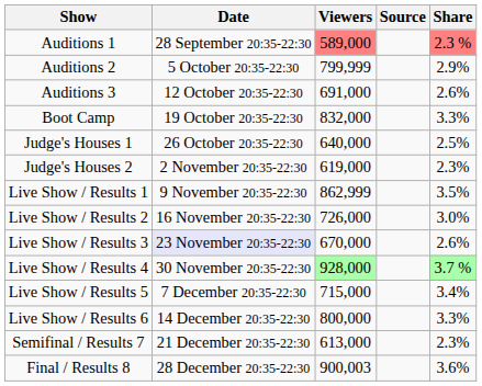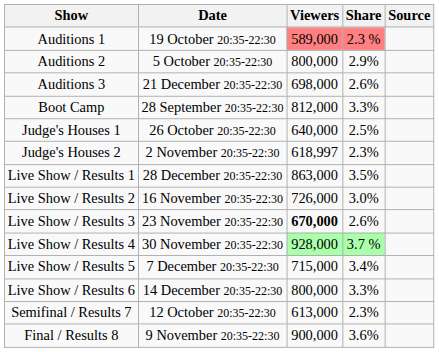columns swapped: Share <-> Source
Auditions 1 | Date: 28 September 20:35-22:30 -> 19 October 20:35-22:30
Auditions 2 | Viewers: 799,999 -> 800,000
Auditions 3 | Date: 12 October 20:35-22:30 -> 21 December 20:35-22:30
Auditions 3 | Viewers: 691,000 -> 698,000
Boot Camp | Date: 19 October 20:35-22:30 -> 28 September 20:35-22:30
Boot Camp | Viewers: 832,000 -> 812,000
Judge's Houses 2 | Viewers: 619,000 -> 618,997
Live Show / Results 1 | Date: 9 November 20:35-22:30 -> 28 December 20:35-22:30
Live Show / Results 1 | Viewers: 862,999 -> 863,000
Live Show / Results 3 | Date: lavender background -> no background
Live Show / Results 3 | Viewers: normal -> bold
Semifinal / Results 7 | Date: 21 December 20:35-22:30 -> 12 October 20:35-22:30
Final / Results 8 | Date: 28 December 20:35-22:30 -> 9 November 20:35-22:30
Final / Results 8 | Viewers: 900,003 -> 900,000
